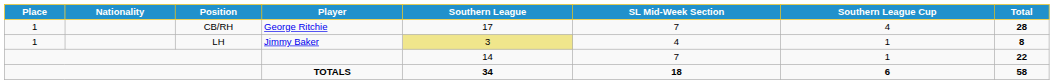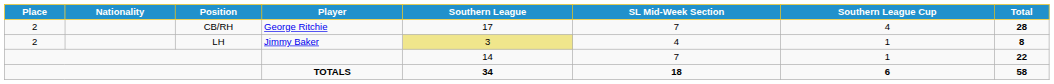George Ritchie | Place: 1 -> 2
Jimmy Baker | Place: 1 -> 2
